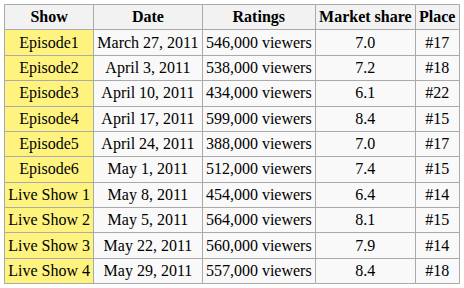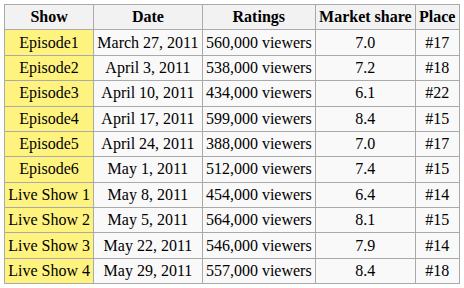Episode1 | Ratings: 546,000 viewers -> 560,000 viewers
Live Show 3 | Ratings: 560,000 viewers -> 546,000 viewers
